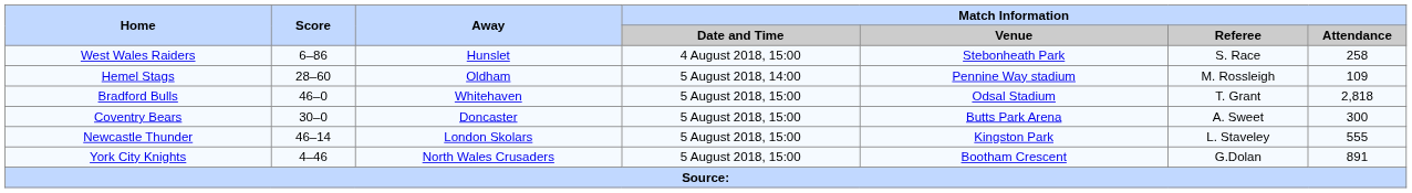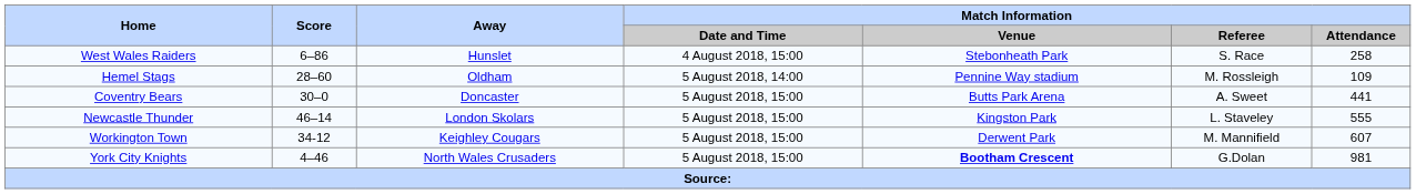- row: Bradford Bulls | 46–0 | Whitehaven | 5 August 2018, 15:00 | Odsal Stadium | T. Grant | 2,818
Coventry Bears | Match Information / Attendance: 300 -> 441
+ row: Workington Town | 34-12 | Keighley Cougars | 5 August 2018, 15:00 | Derwent Park | M. Mannifield | 607
York City Knights | Match Information / Venue: normal -> bold
York City Knights | Match Information / Attendance: 891 -> 981
